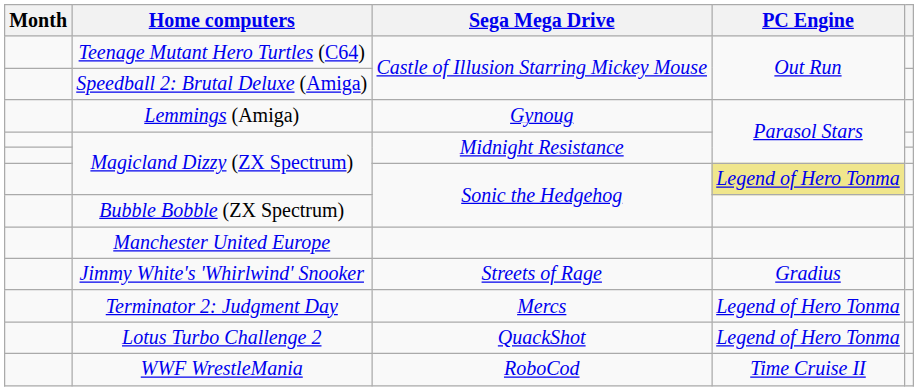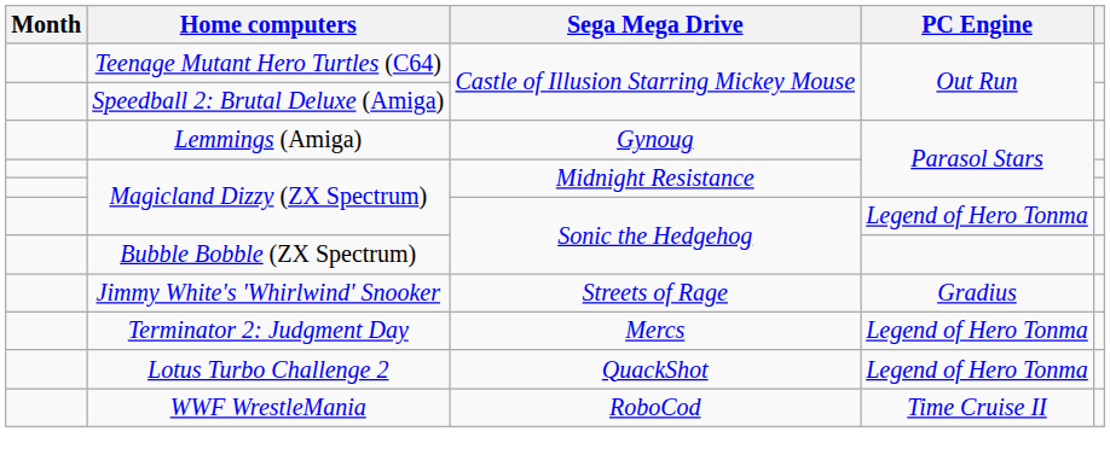Magicland Dizzy (ZX Spectrum) / Sonic the Hedgehog | PC Engine: khaki background -> no background
- row: Manchester United Europe
